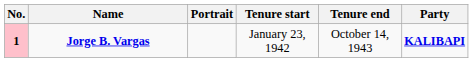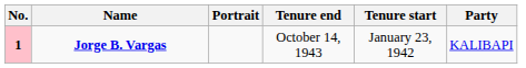columns swapped: Tenure start <-> Tenure end
Jorge B. Vargas | Party: bold -> normal
